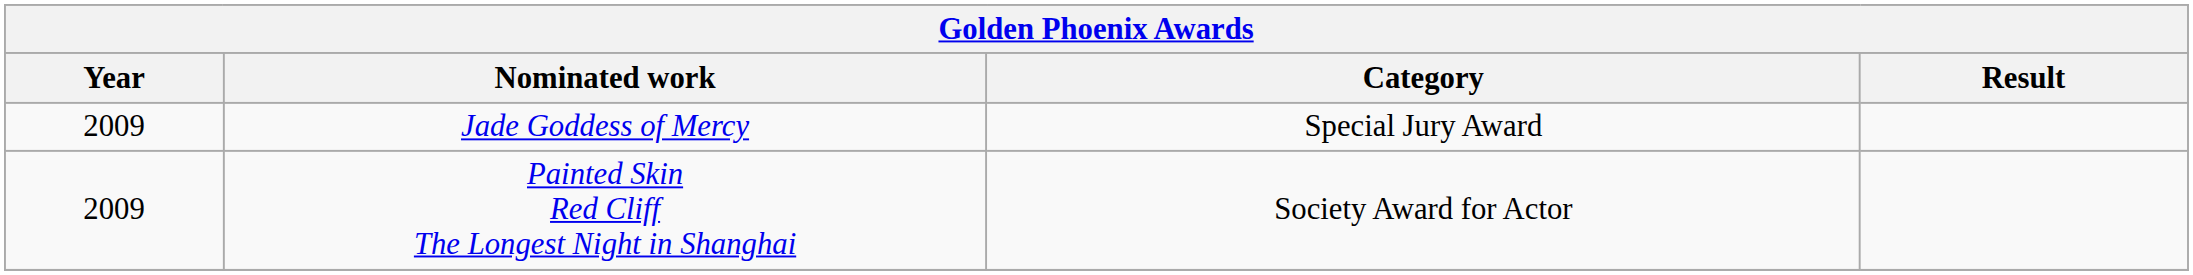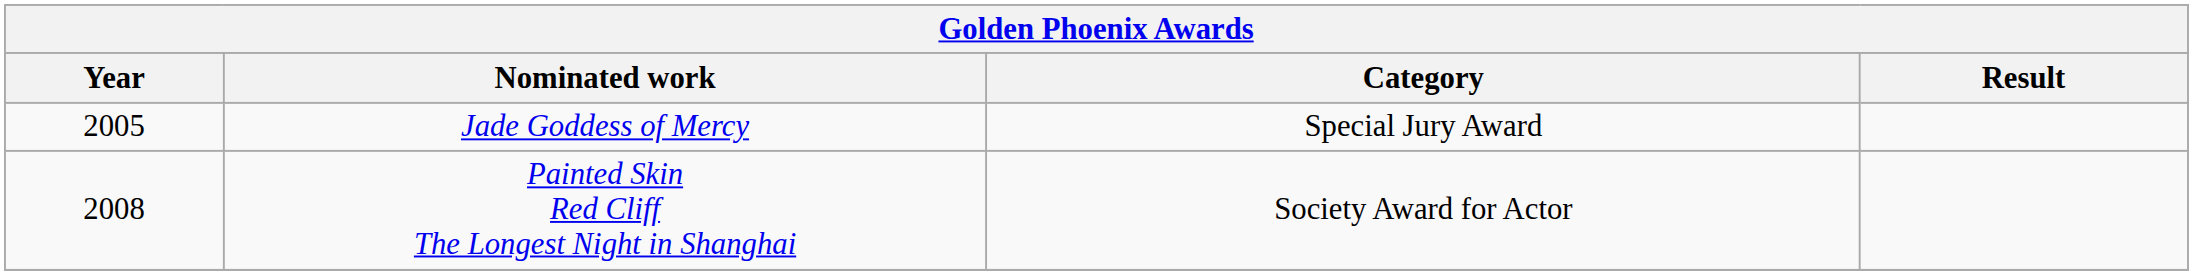Jade Goddess of Mercy | Year: 2009 -> 2005
Painted Skin Red Cliff The Longest Night in Shanghai | Year: 2009 -> 2008
